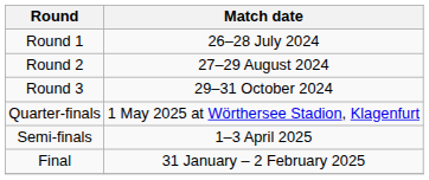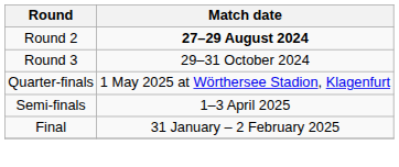- row: Round 1 | 26–28 July 2024
Round 2 | Match date: normal -> bold
